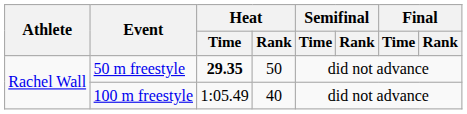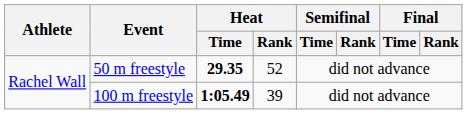50 m freestyle | Heat / Rank: 50 -> 52
100 m freestyle | Heat / Time: normal -> bold
100 m freestyle | Heat / Rank: 40 -> 39
